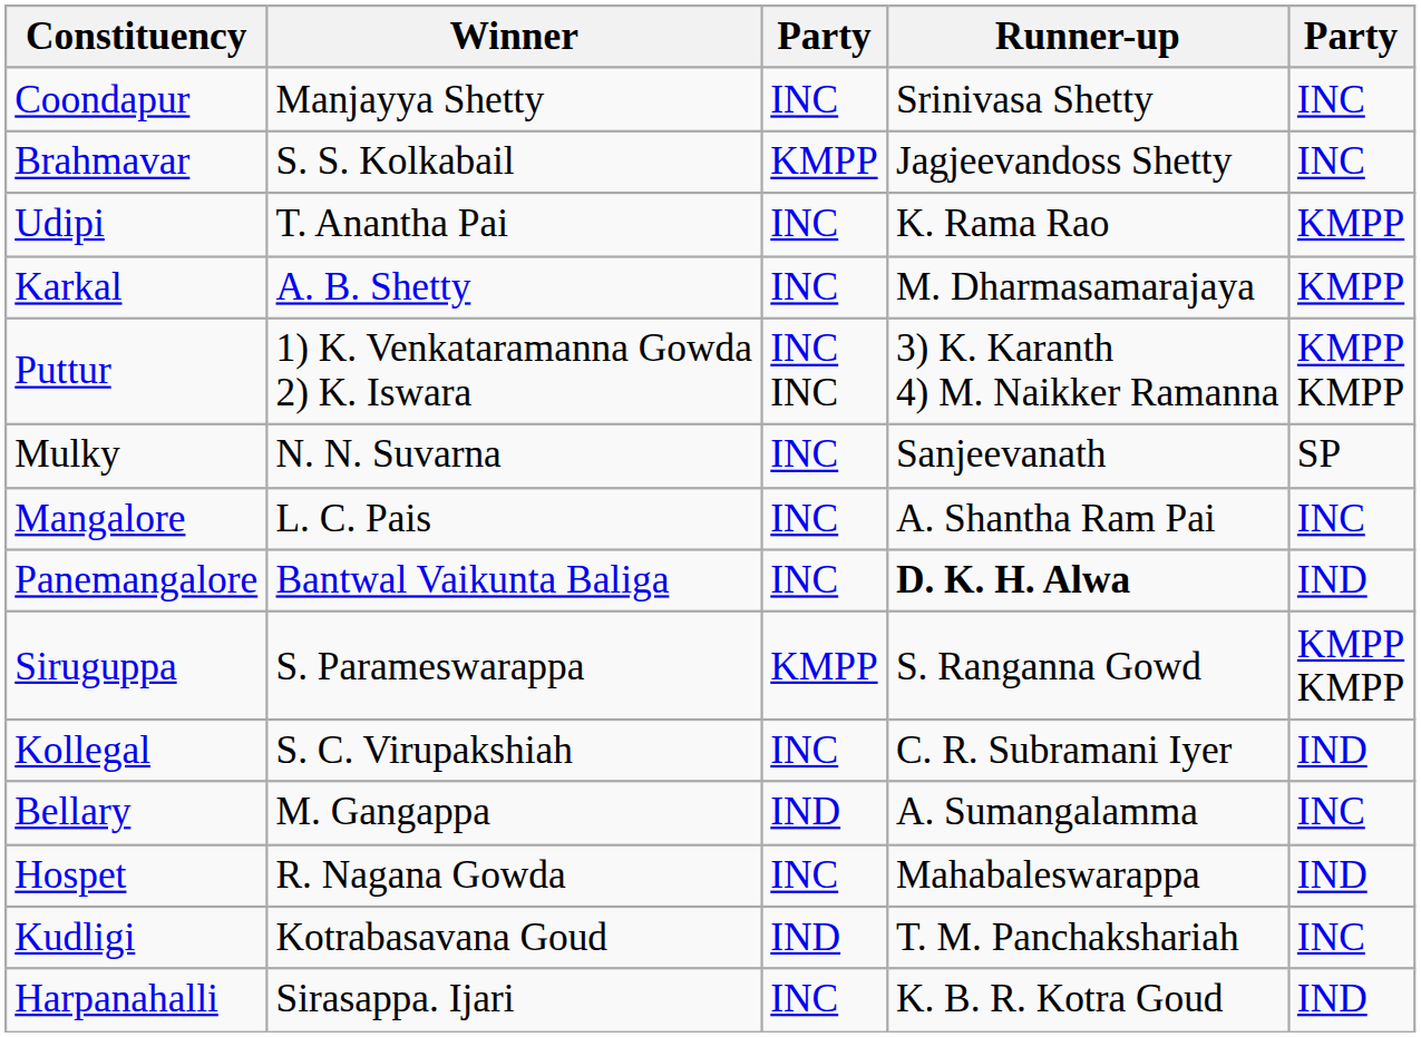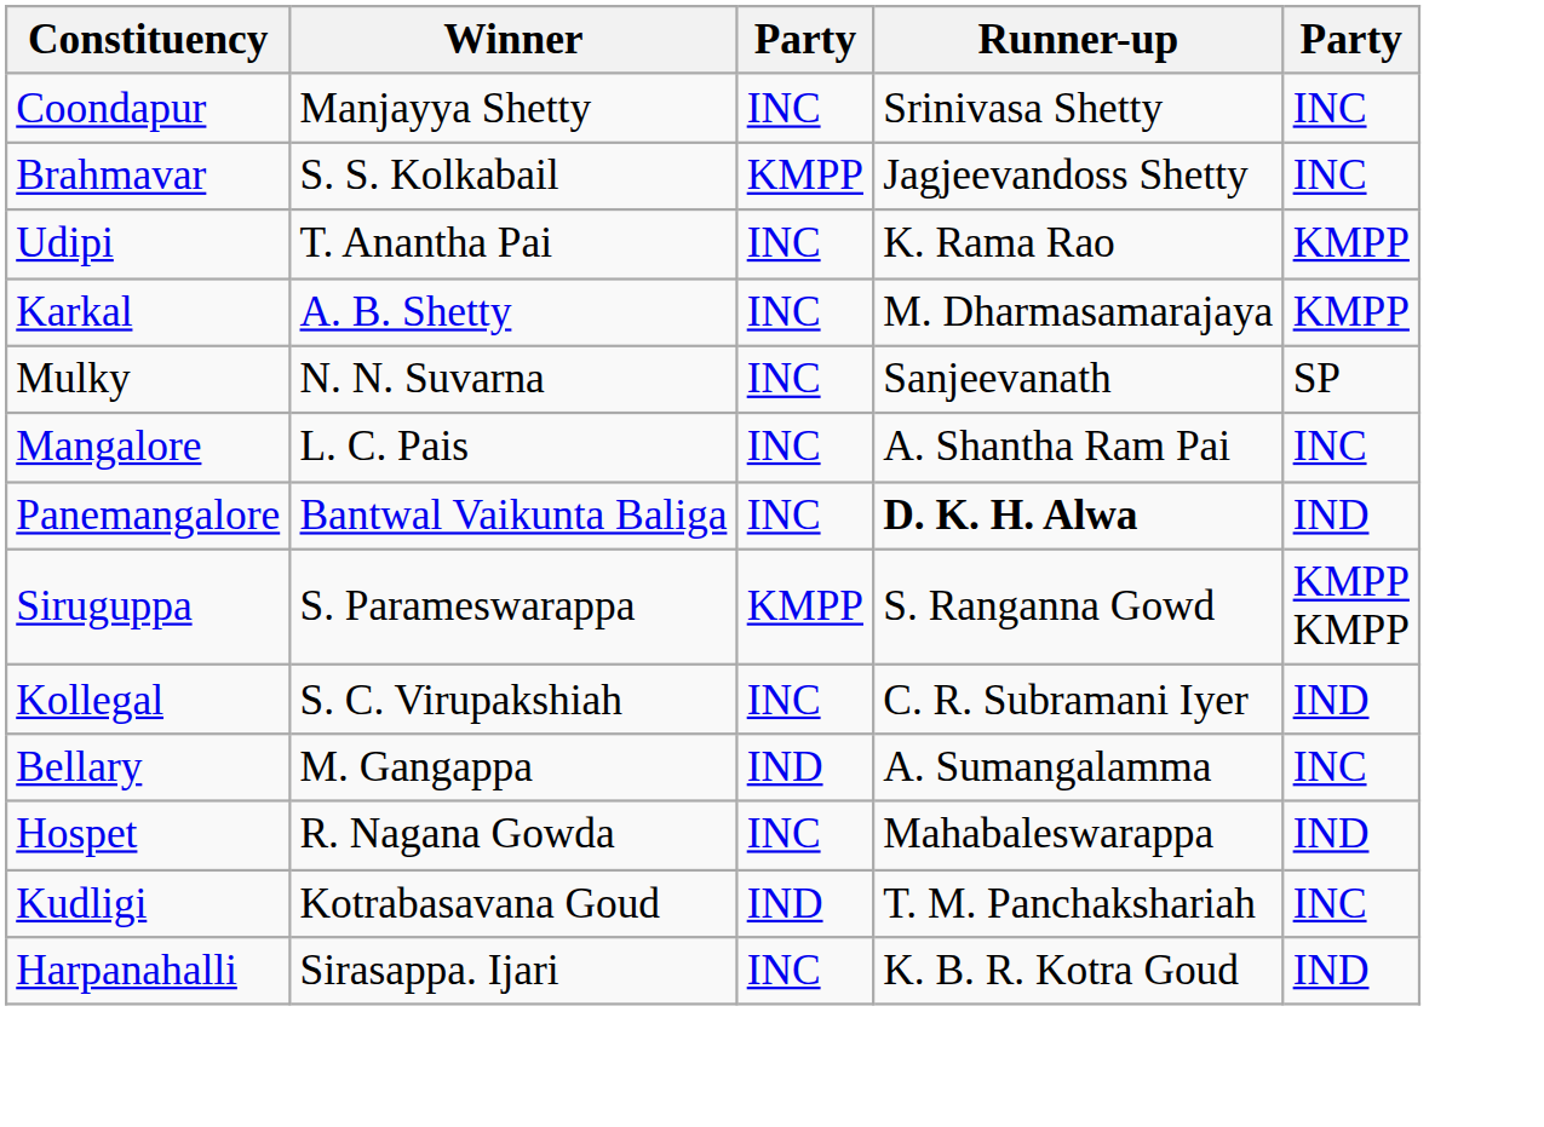- row: Puttur | 1) K. Venkataramanna Gowda 2) K. Iswara | INC INC | 3) K. Karanth 4) M. Naikker Ramanna | KMPP KMPP
